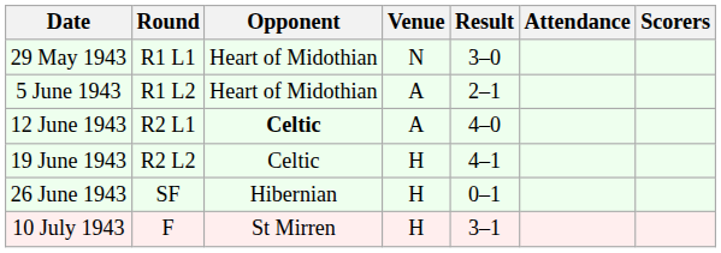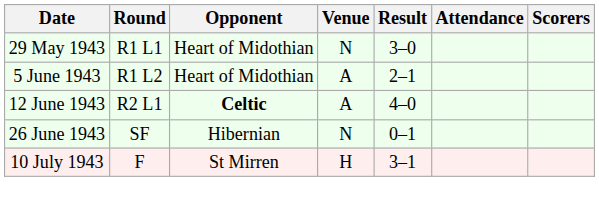- row: 19 June 1943 | R2 L2 | Celtic | H | 4–1
26 June 1943 | Venue: H -> N
